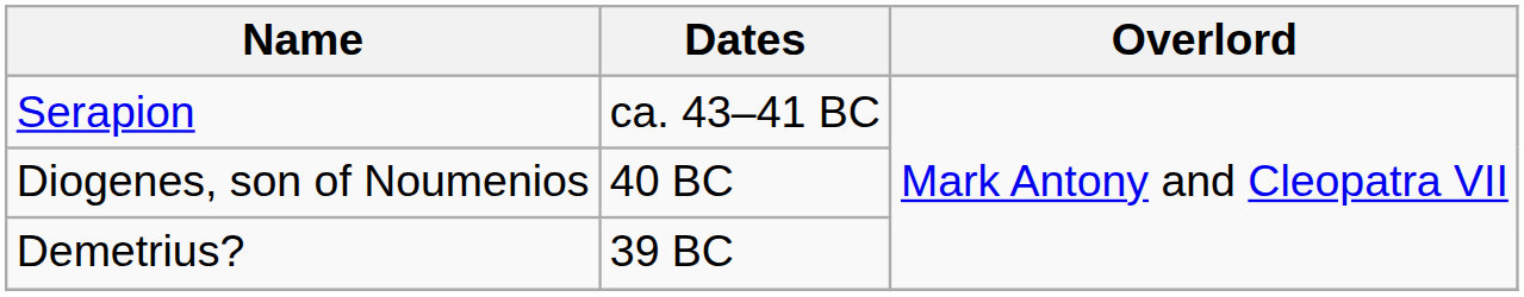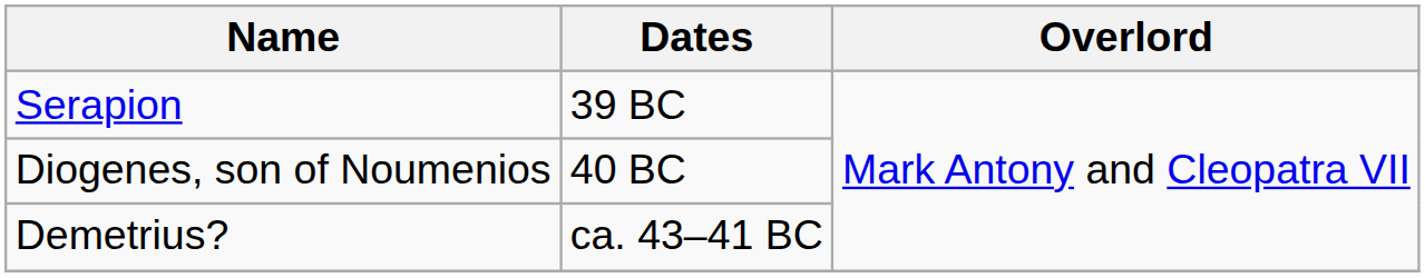Serapion | Dates: ca. 43–41 BC -> 39 BC
Demetrius? | Dates: 39 BC -> ca. 43–41 BC
